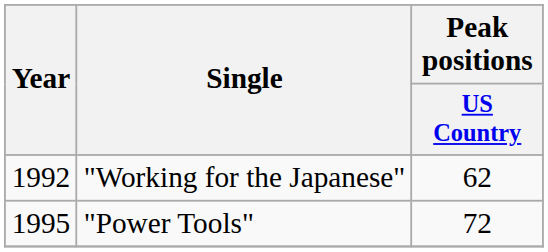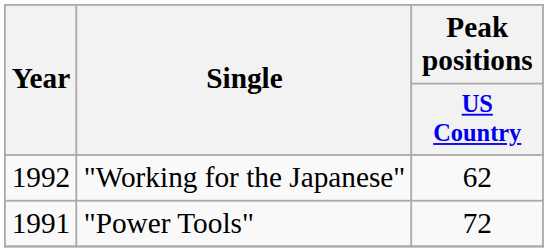"Power Tools" | Year: 1995 -> 1991
